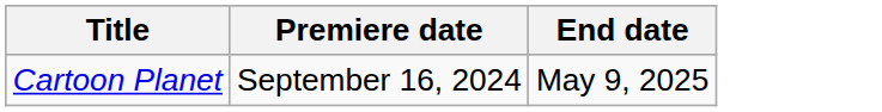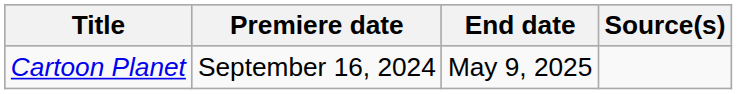+ column: Source(s)
